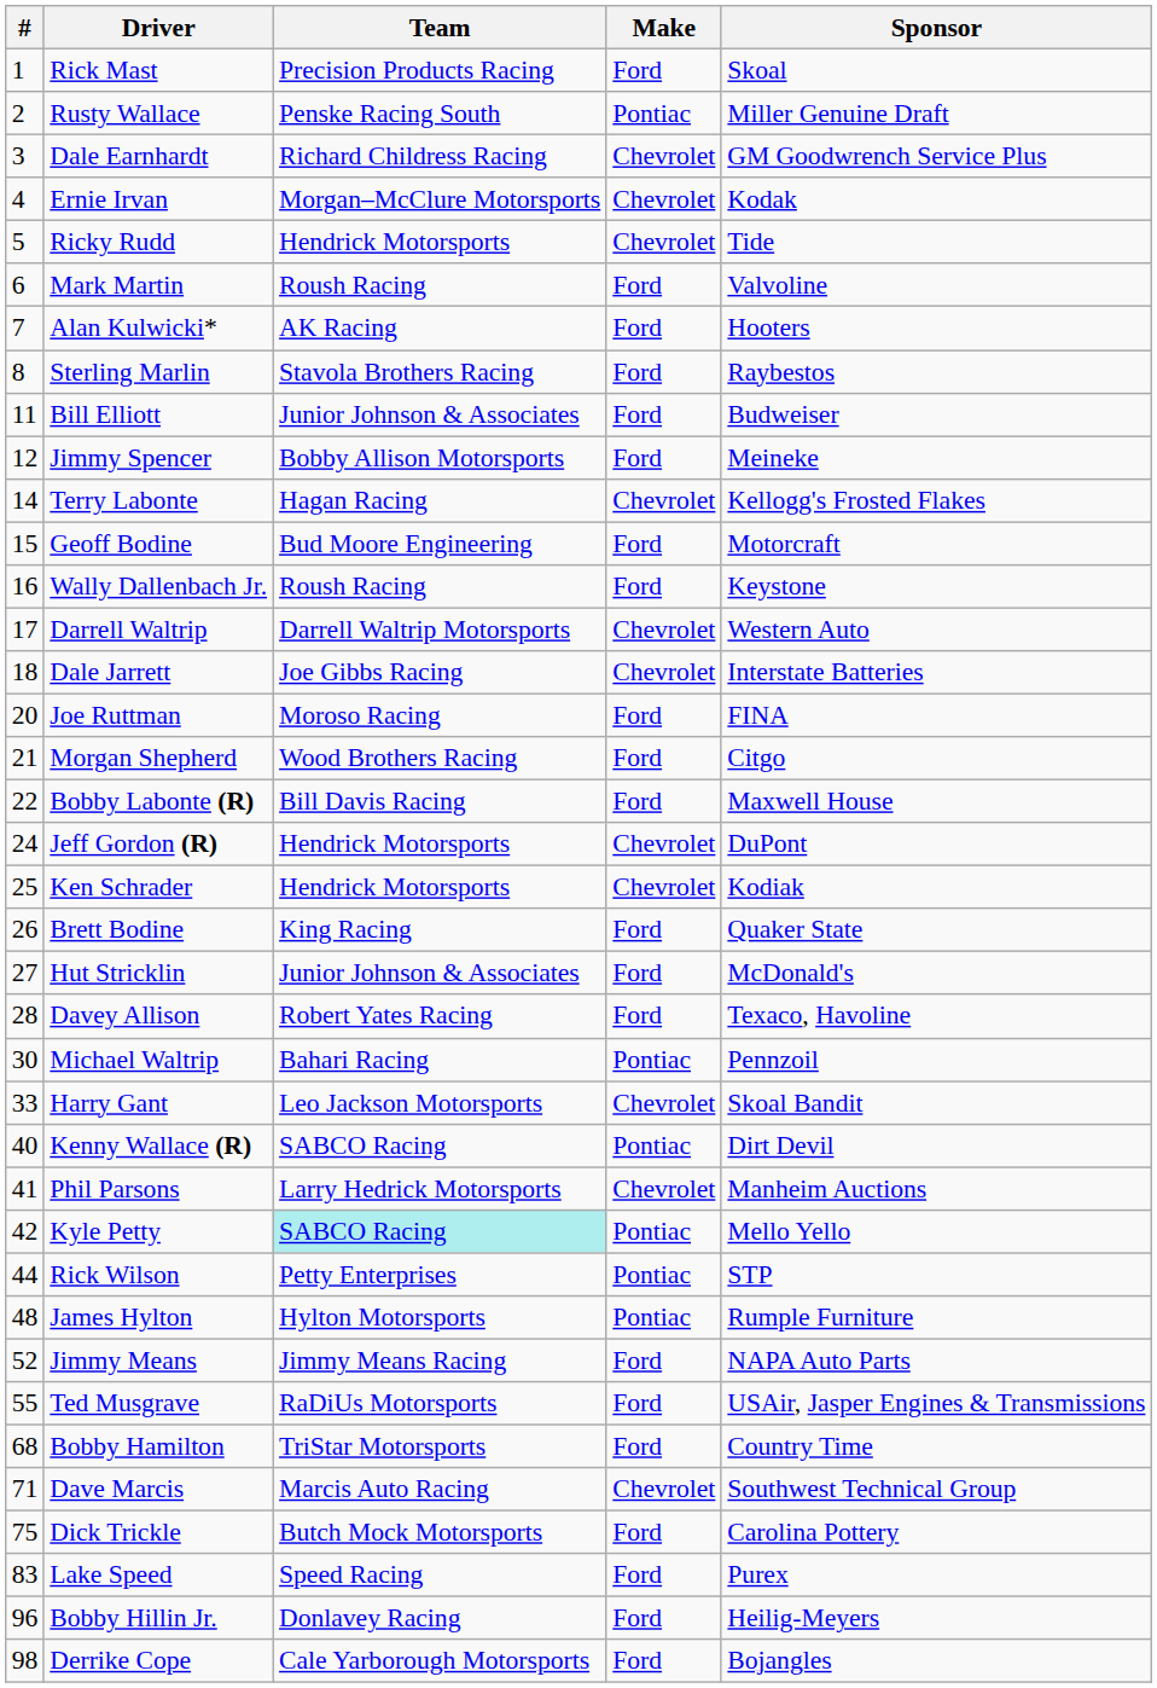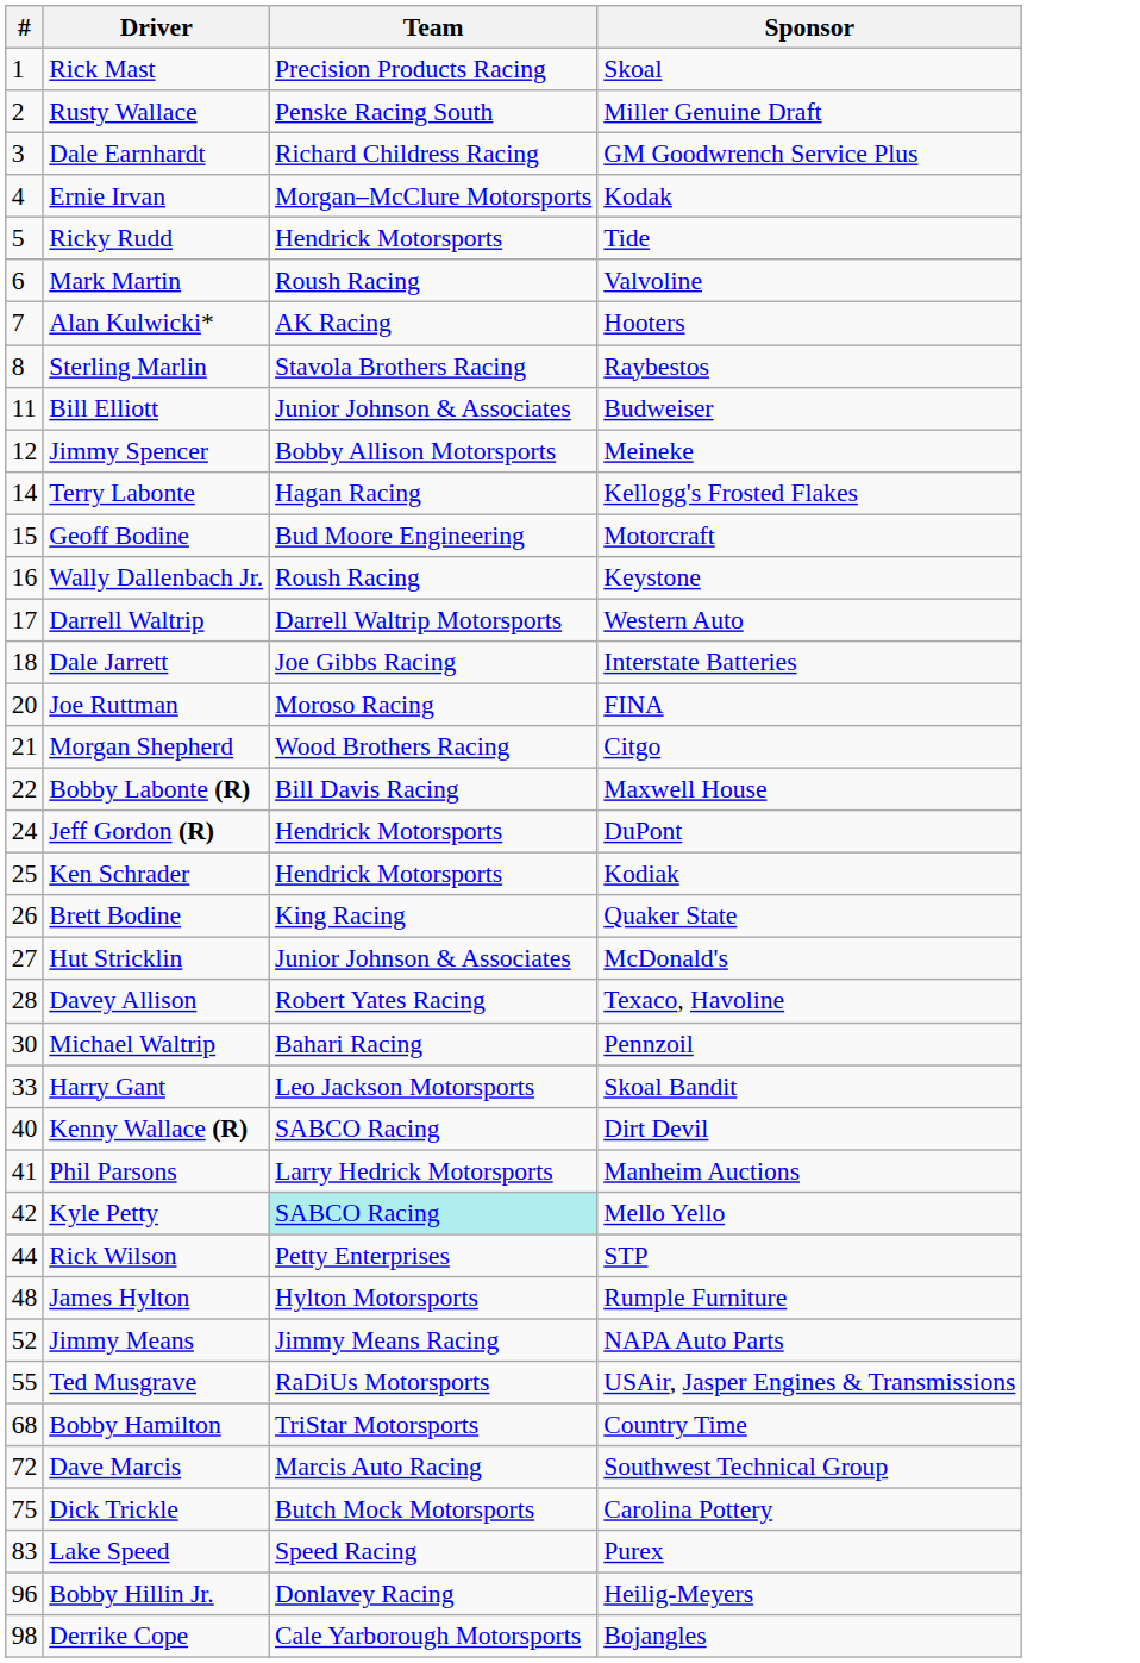- column: Make | Ford | Pontiac | Chevrolet | Chevrolet | Chevrolet | Ford | Ford | Ford | Ford | Ford | Chevrolet | Ford | Ford | Chevrolet | Chevrolet | Ford | Ford | Ford | Chevrolet | Chevrolet | Ford | Ford | Ford | Pontiac | Chevrolet | Pontiac | Chevrolet | Pontiac | Pontiac | Pontiac | Ford | Ford | Ford | Chevrolet | Ford | Ford | Ford | Ford
Dave Marcis | #: 71 -> 72
